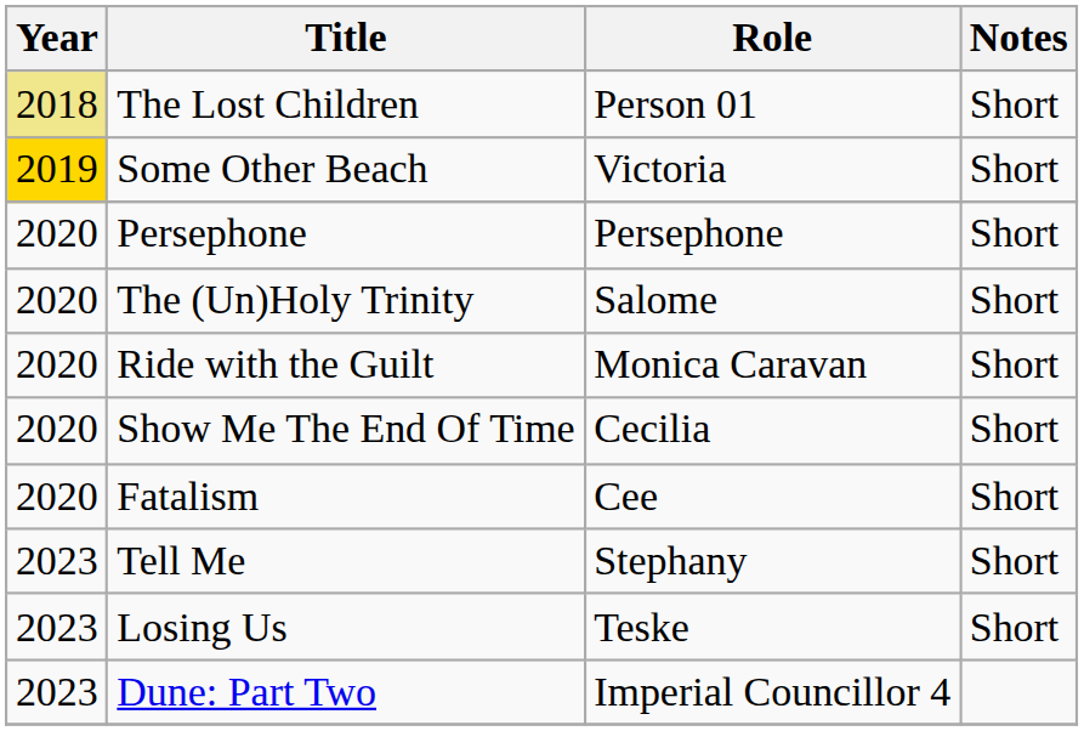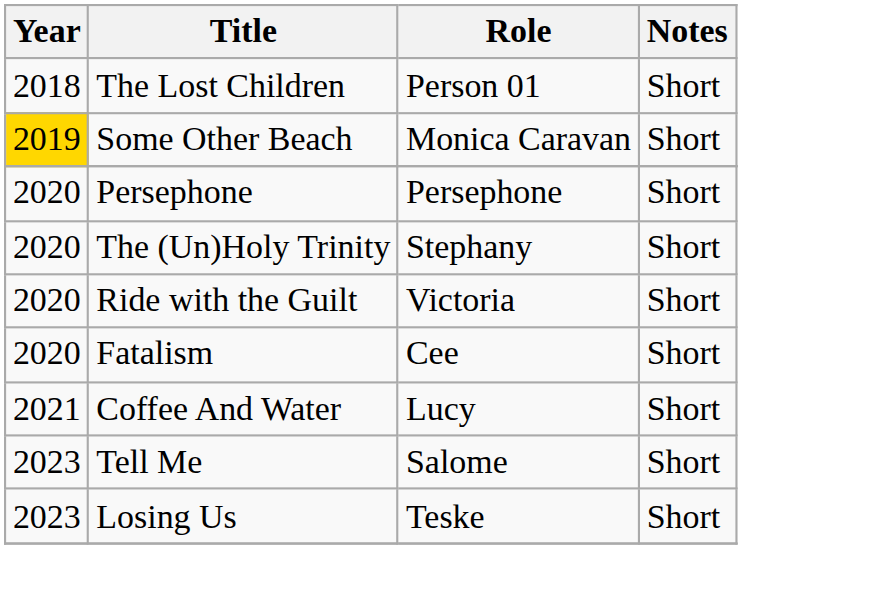The Lost Children | Year: khaki background -> no background
Some Other Beach | Role: Victoria -> Monica Caravan
The (Un)Holy Trinity | Role: Salome -> Stephany
Ride with the Guilt | Role: Monica Caravan -> Victoria
- row: 2020 | Show Me The End Of Time | Cecilia | Short
+ row: 2021 | Coffee And Water | Lucy | Short
Tell Me | Role: Stephany -> Salome
- row: 2023 | Dune: Part Two | Imperial Councillor 4
